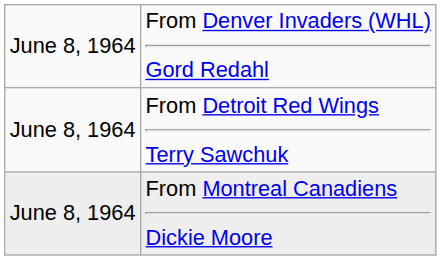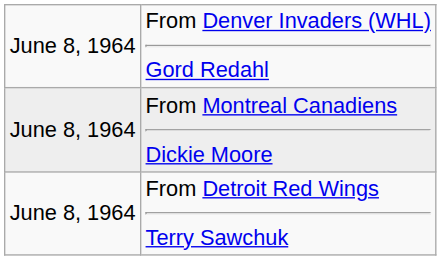rows swapped: From Montreal Canadiens Dickie Moore <-> From Detroit Red Wings Terry Sawchuk
